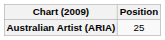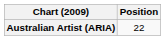Australian Artist (ARIA) | Position: 25 -> 22
